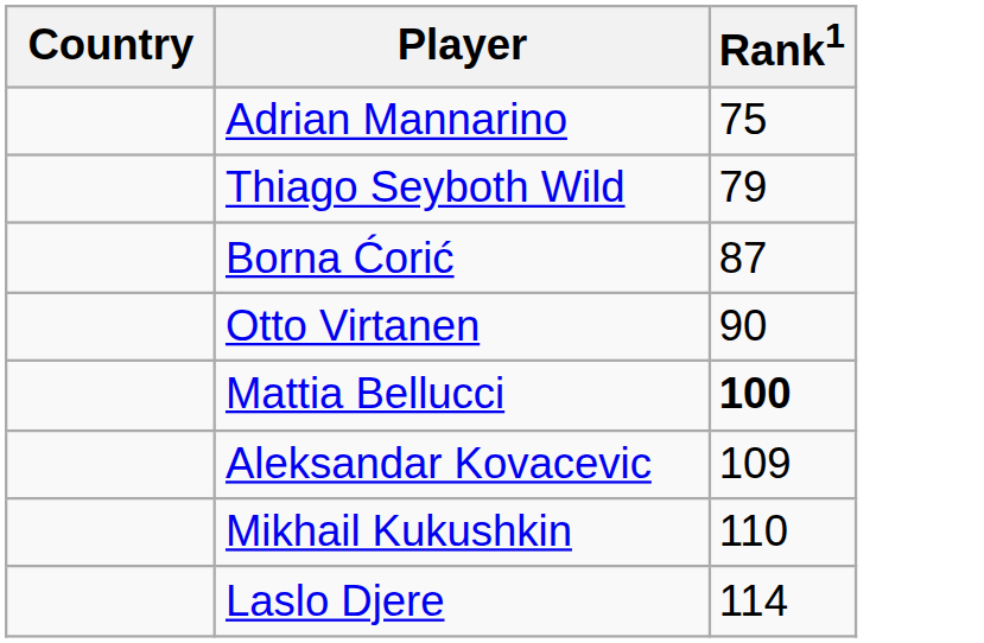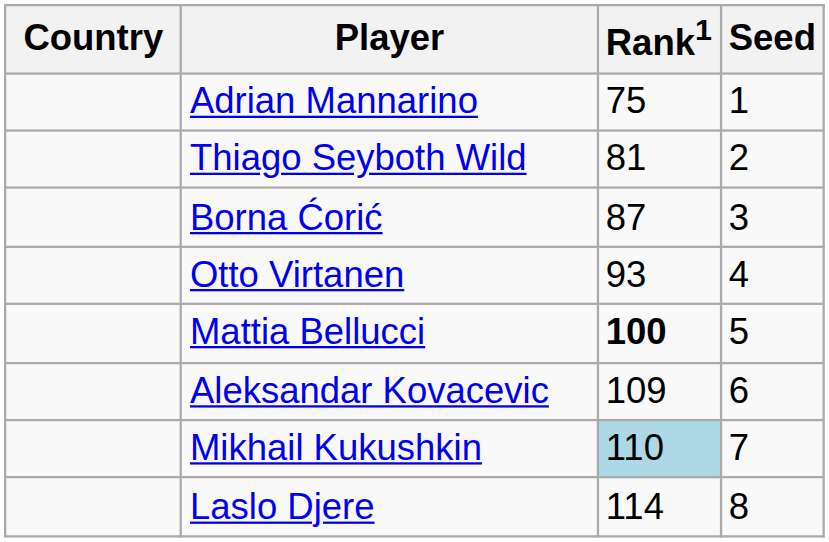+ column: Seed | 1 | 2 | 3 | 4 | 5 | 6 | 7 | 8
Thiago Seyboth Wild | Rank1: 79 -> 81
Otto Virtanen | Rank1: 90 -> 93
Mikhail Kukushkin | Rank1: no background -> lightblue background
